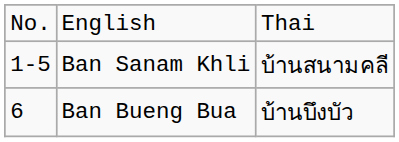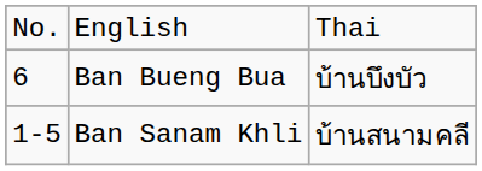rows swapped: Ban Sanam Khli <-> Ban Bueng Bua
